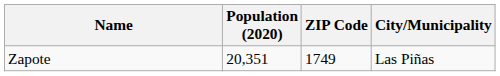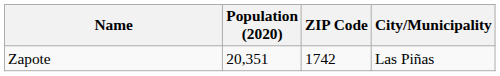Zapote | ZIP Code: 1749 -> 1742
